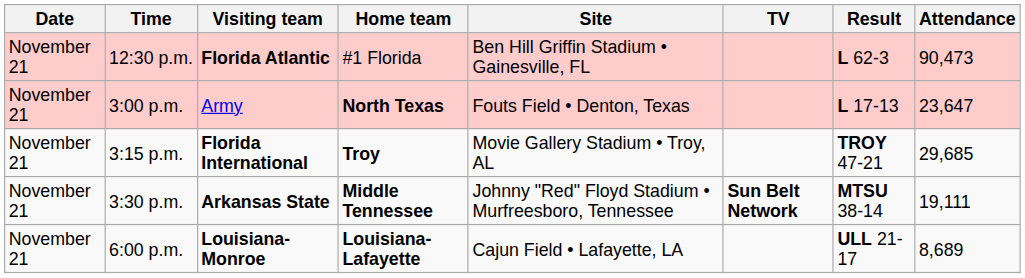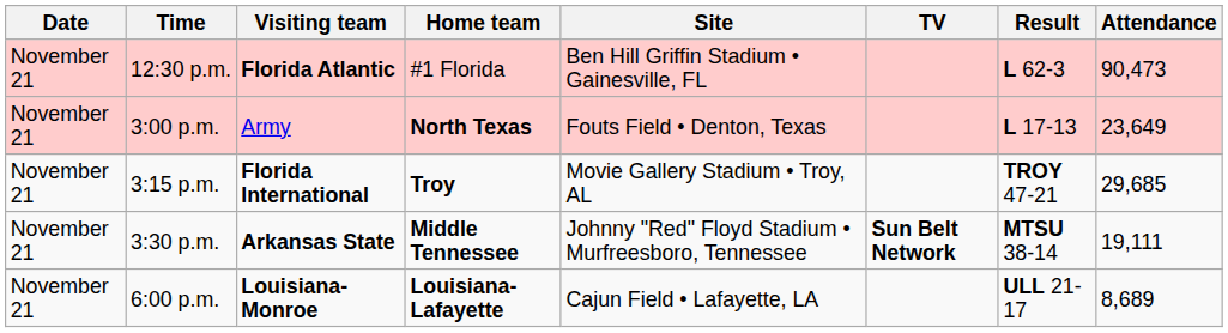3:00 p.m. | Attendance: 23,647 -> 23,649
